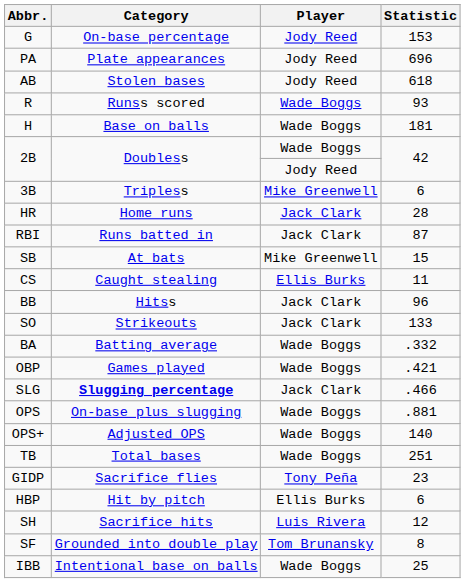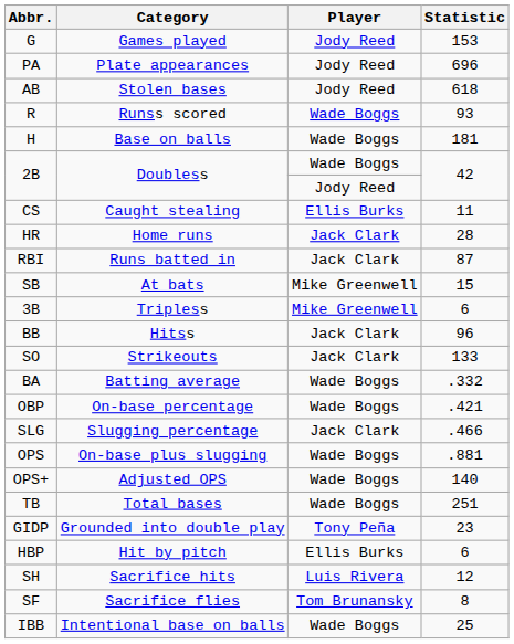G | Category: On-base percentage -> Games played
rows swapped: 3B <-> CS
OBP | Category: Games played -> On-base percentage
SLG | Category: bold -> normal
GIDP | Category: Sacrifice flies -> Grounded into double play
SF | Category: Grounded into double play -> Sacrifice flies
